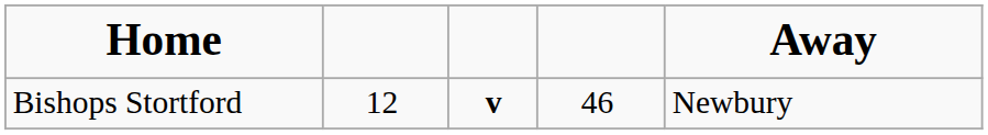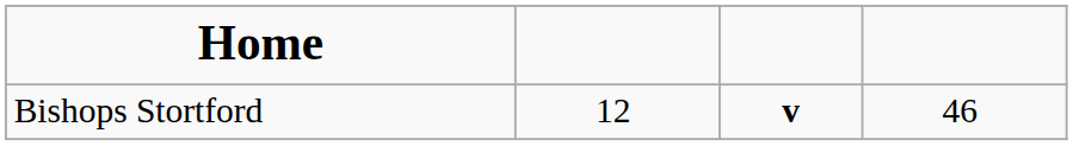- column: Away | Newbury
